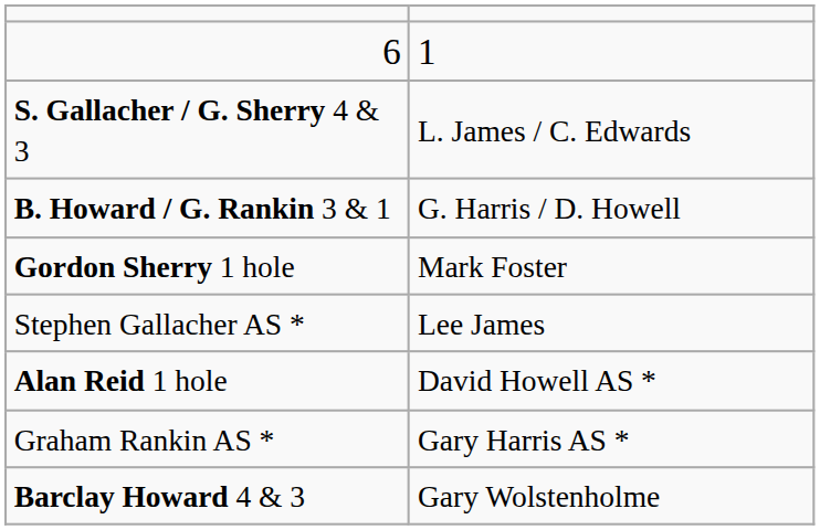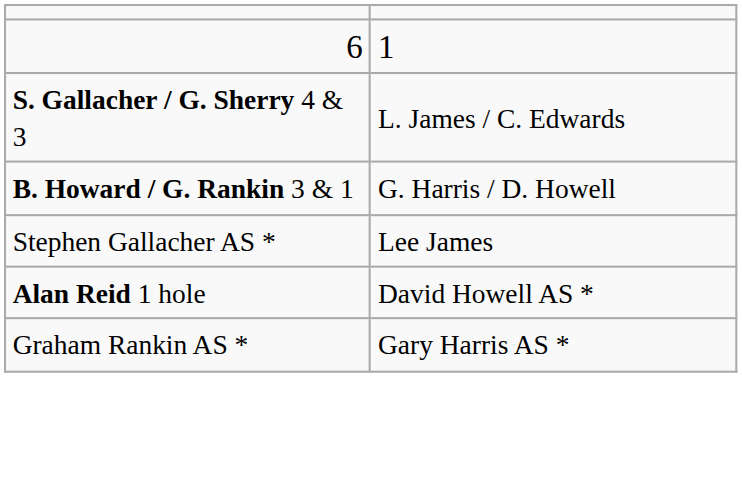- row: Gordon Sherry 1 hole | Mark Foster
- row: Barclay Howard 4 & 3 | Gary Wolstenholme
